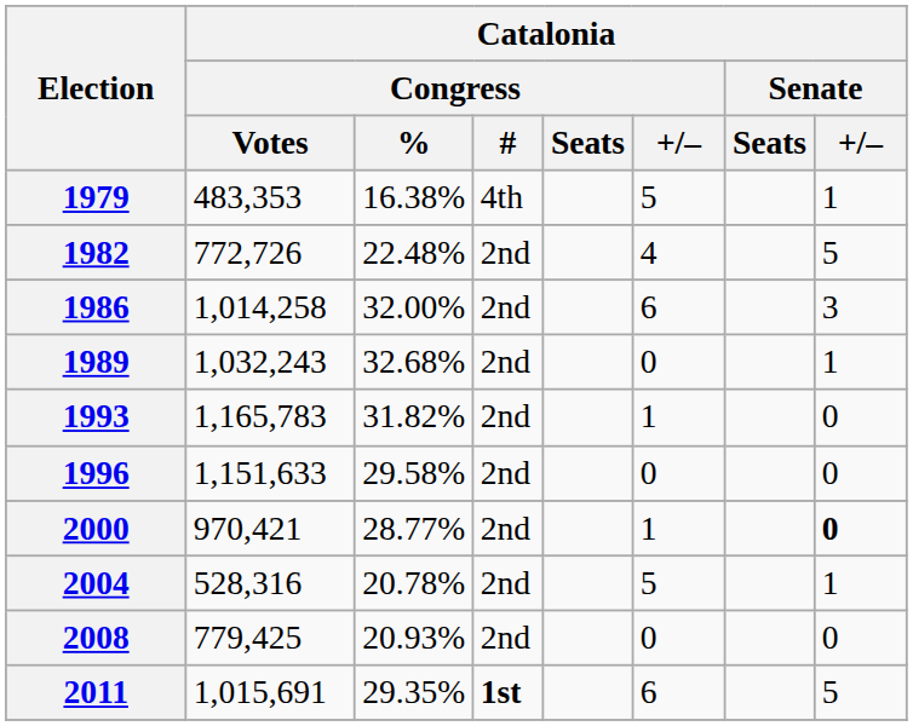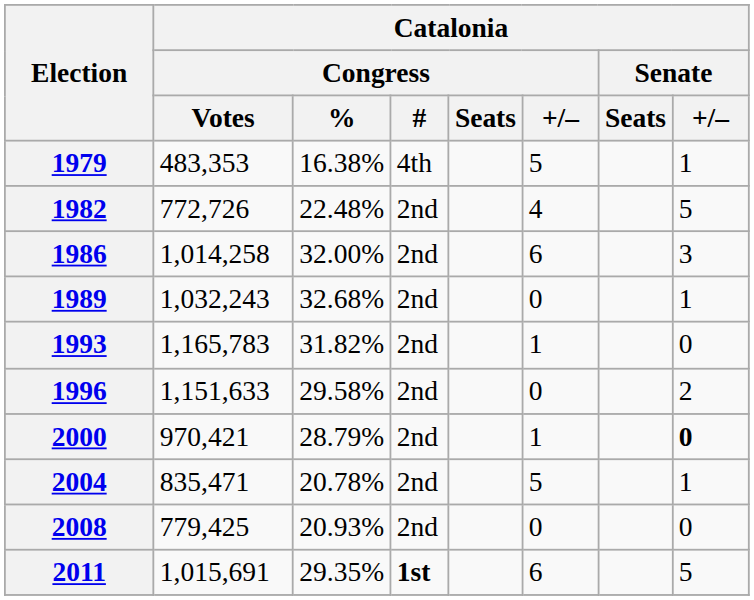1996 | Catalonia / Senate / +/–: 0 -> 2
2000 | Catalonia / Congress / %: 28.77% -> 28.79%
2004 | Catalonia / Congress / Votes: 528,316 -> 835,471
